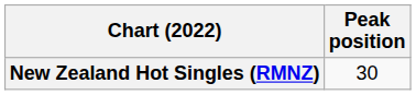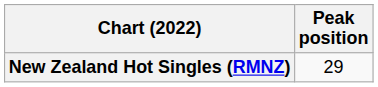New Zealand Hot Singles (RMNZ) | Peak position: 30 -> 29
